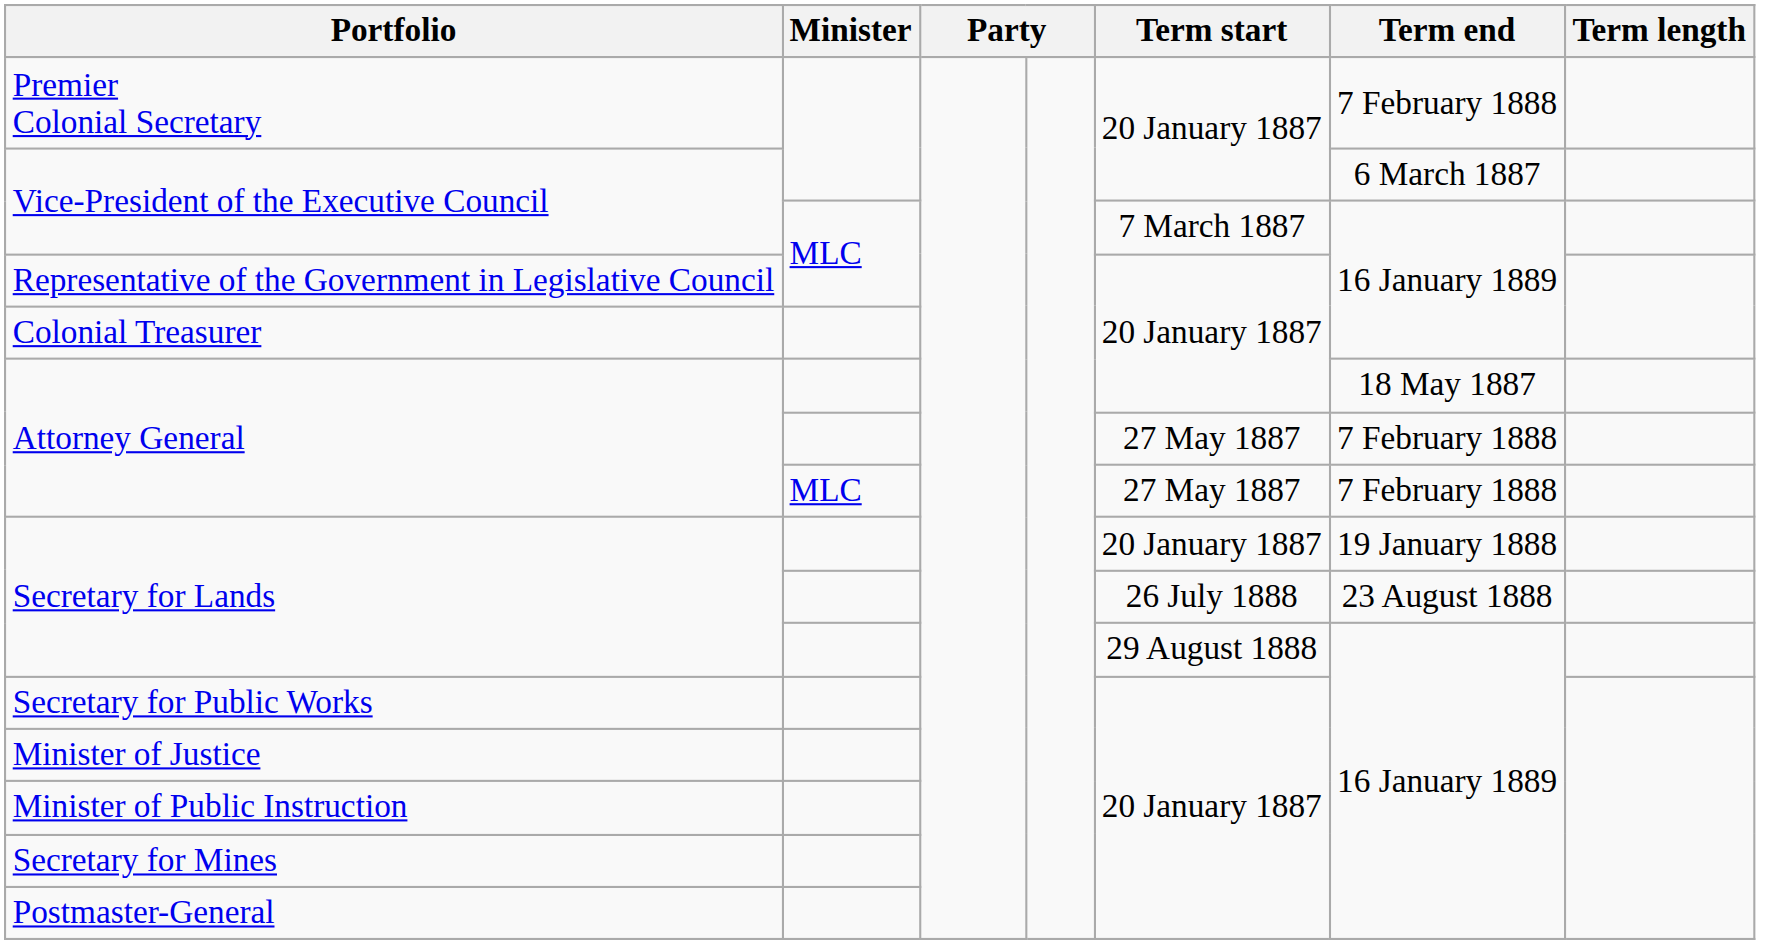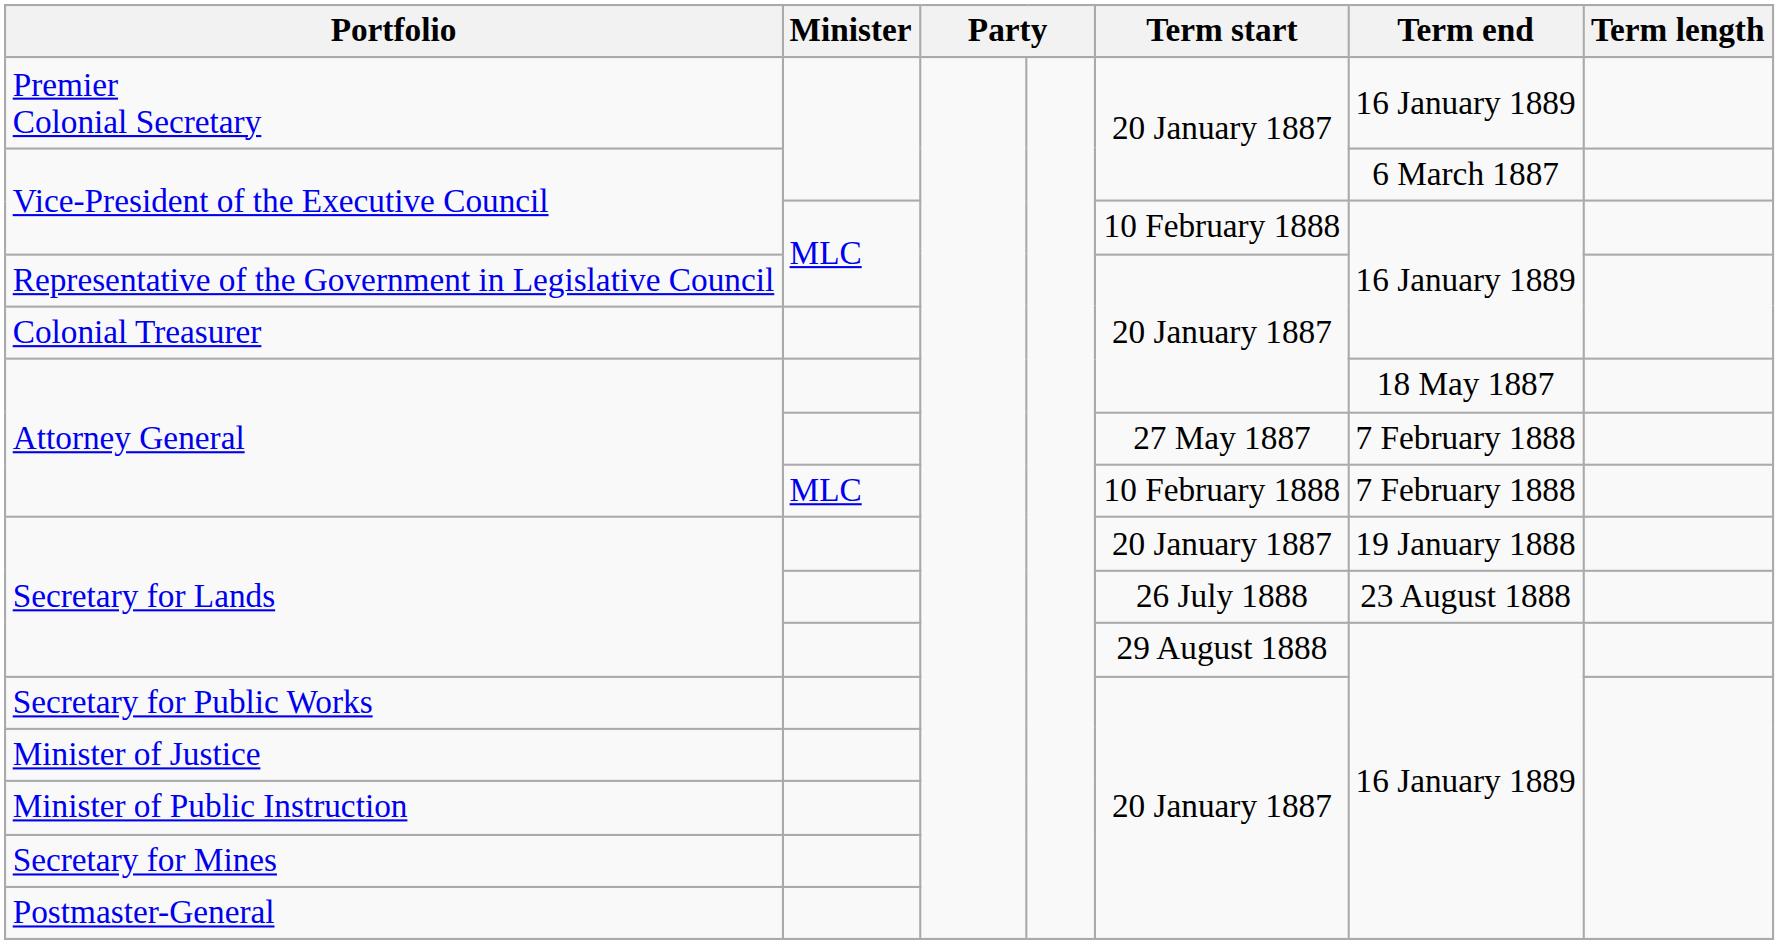Premier Colonial Secretary | Term end: 7 February 1888 -> 16 January 1889
Vice-President of the Executive Council / MLC | Term start: 7 March 1887 -> 10 February 1888
Attorney General / MLC | Term start: 27 May 1887 -> 10 February 1888
